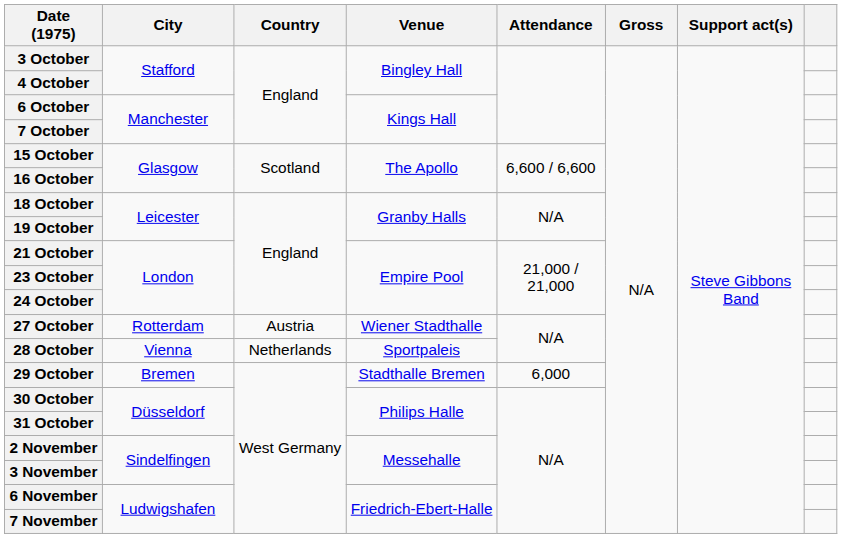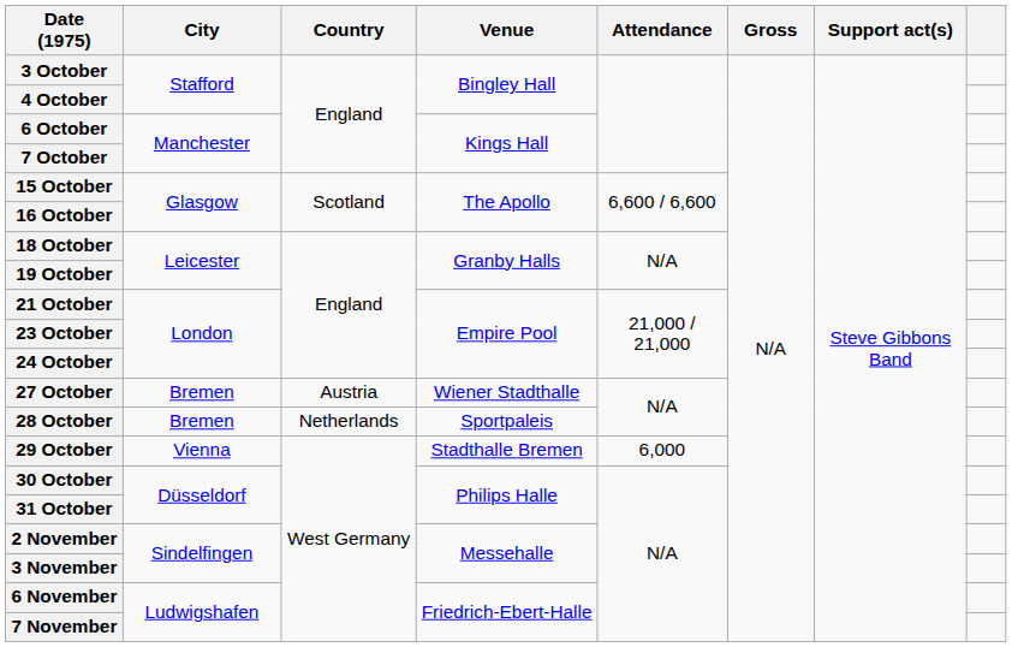27 October | City: Rotterdam -> Bremen
28 October | City: Vienna -> Bremen
29 October | City: Bremen -> Vienna
